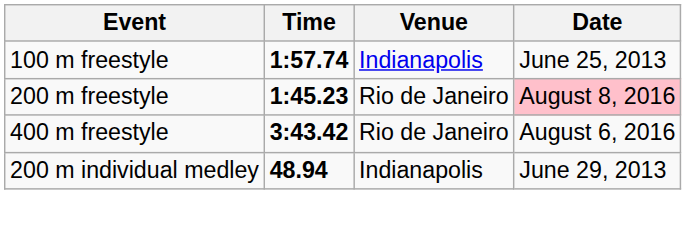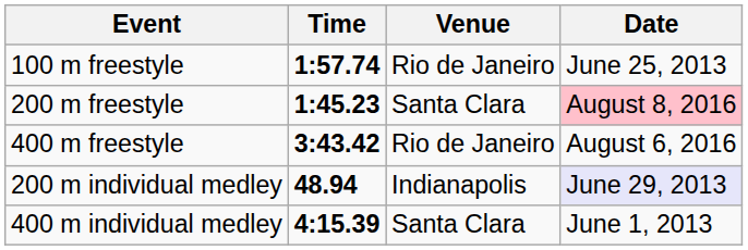100 m freestyle | Venue: Indianapolis -> Rio de Janeiro
200 m freestyle | Venue: Rio de Janeiro -> Santa Clara
200 m individual medley | Date: no background -> lavender background
+ row: 400 m individual medley | 4:15.39 | Santa Clara | June 1, 2013
